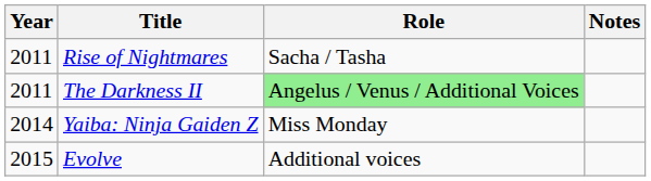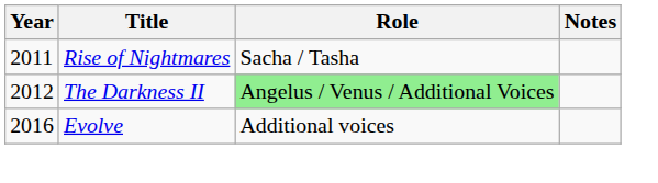The Darkness II | Year: 2011 -> 2012
- row: 2014 | Yaiba: Ninja Gaiden Z | Miss Monday
Evolve | Year: 2015 -> 2016
